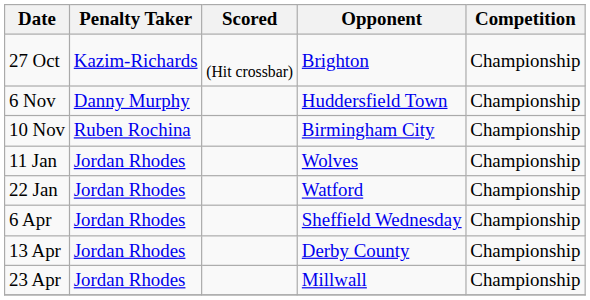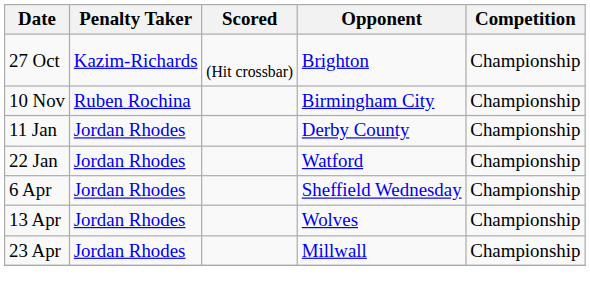- row: 6 Nov | Danny Murphy | Huddersfield Town | Championship
11 Jan | Opponent: Wolves -> Derby County
13 Apr | Opponent: Derby County -> Wolves
